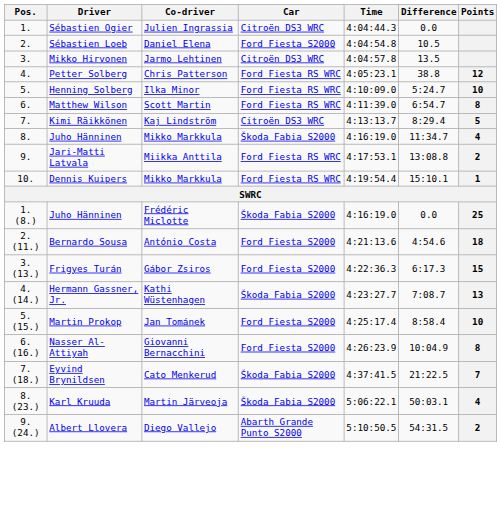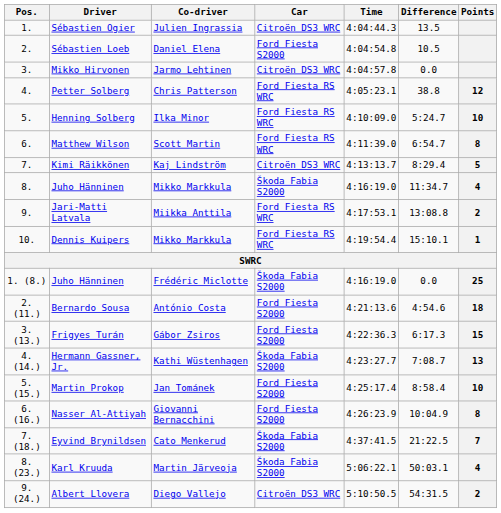Sébastien Ogier | Difference: 0.0 -> 13.5
Mikko Hirvonen | Difference: 13.5 -> 0.0
Albert Llovera | Car: Abarth Grande Punto S2000 -> Citroën DS3 WRC
